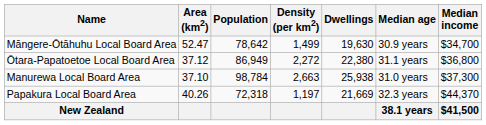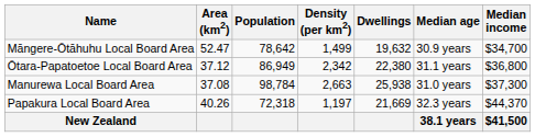Māngere-Ōtāhuhu Local Board Area | Dwellings: 19,630 -> 19,632
Ōtara-Papatoetoe Local Board Area | Density (per km2): 2,272 -> 2,342
Manurewa Local Board Area | Area (km2): 37.10 -> 37.08
